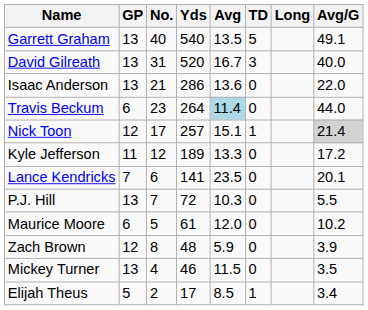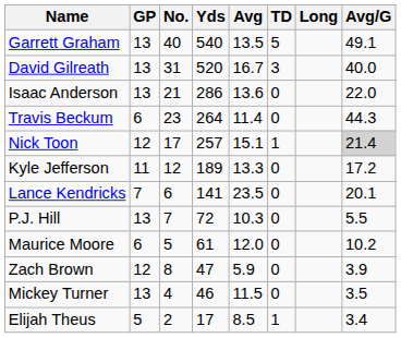Travis Beckum | Avg: lightblue background -> no background
Travis Beckum | Avg/G: 44.0 -> 44.3
Zach Brown | Yds: 48 -> 47
